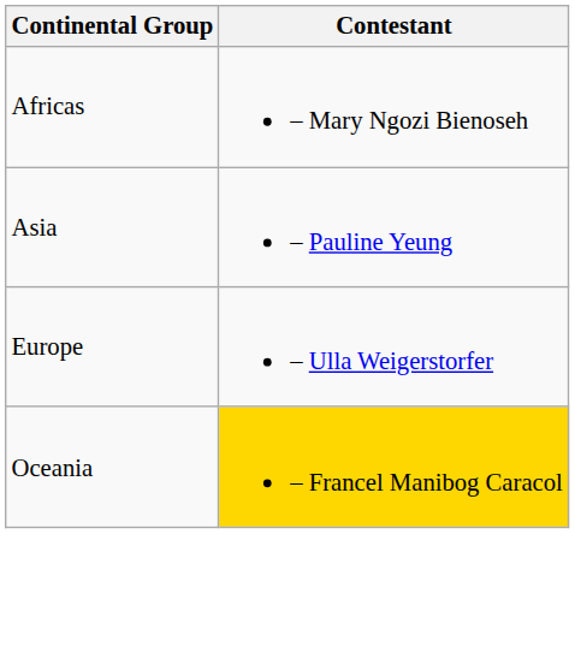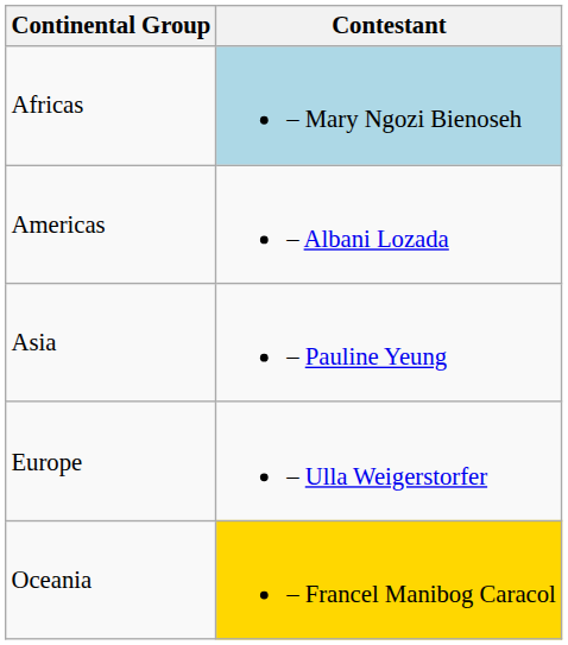Africas | Contestant: no background -> lightblue background
+ row: Americas | – Albani Lozada
